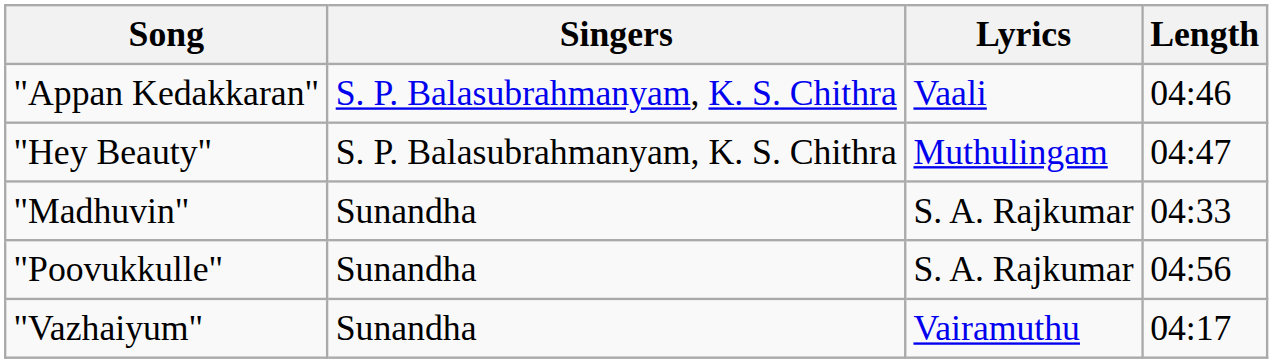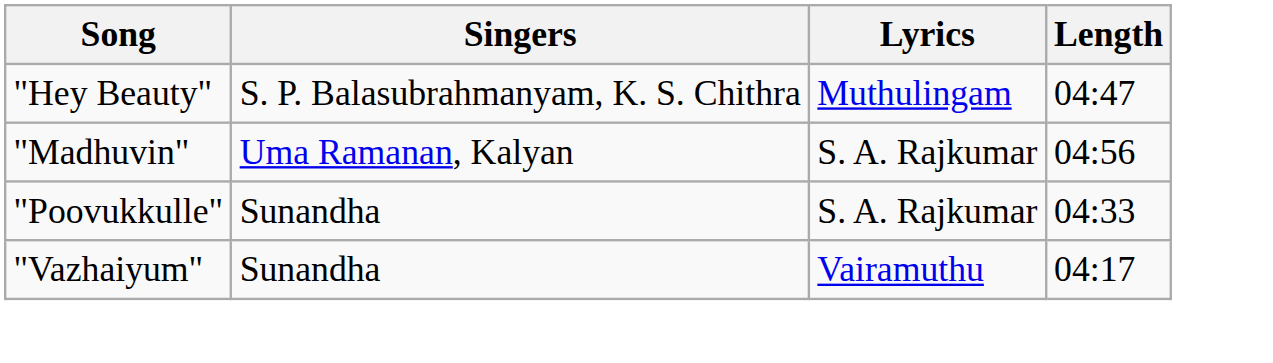- row: "Appan Kedakkaran" | S. P. Balasubrahmanyam, K. S. Chithra | Vaali | 04:46
"Madhuvin" | Singers: Sunandha -> Uma Ramanan, Kalyan
"Madhuvin" | Length: 04:33 -> 04:56
"Poovukkulle" | Length: 04:56 -> 04:33
